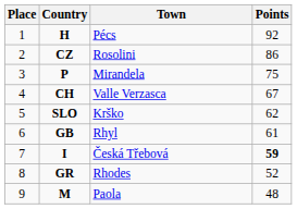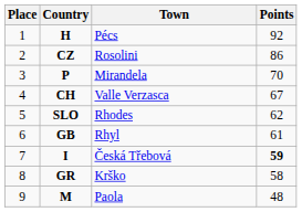P | Points: 75 -> 70
SLO | Town: Krško -> Rhodes
GR | Town: Rhodes -> Krško
GR | Points: 52 -> 58
